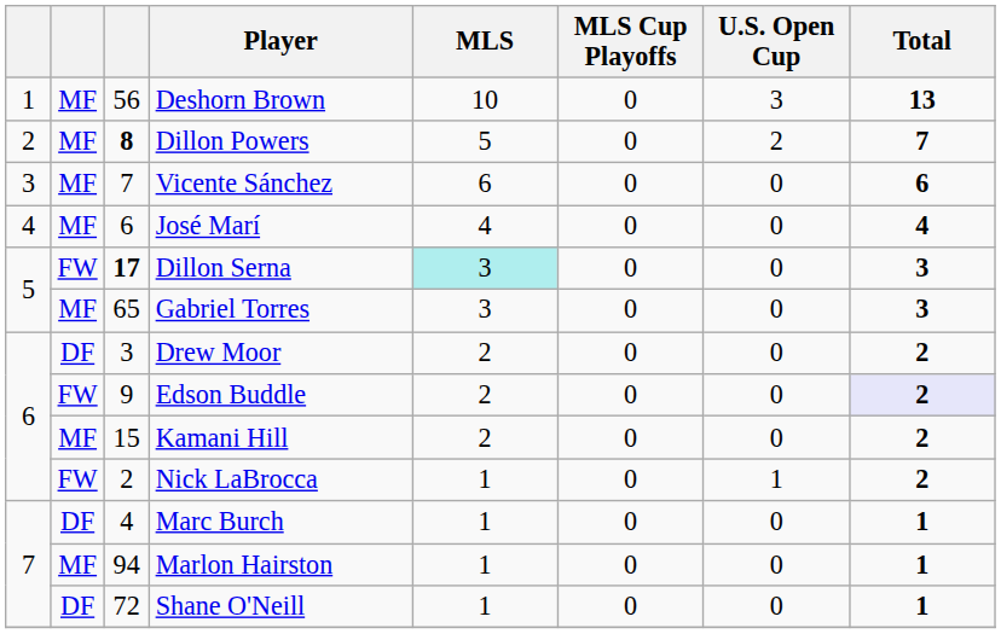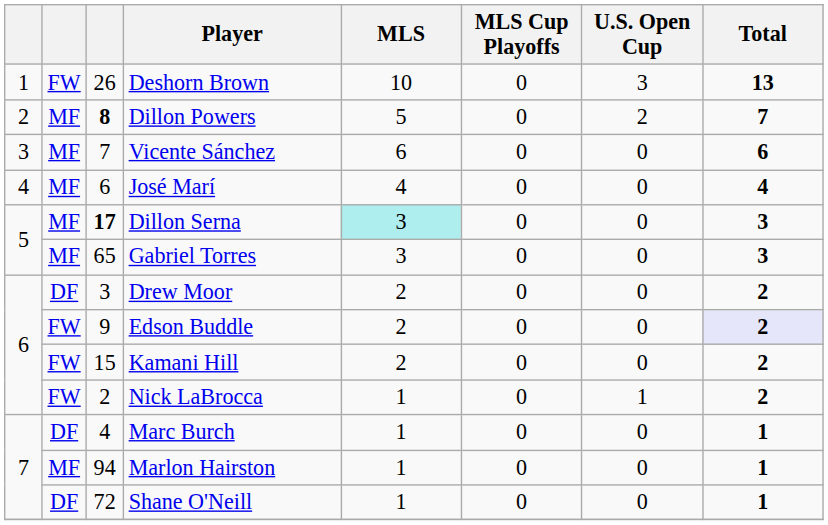Deshorn Brown | column 2: MF -> FW
Deshorn Brown | column 3: 56 -> 26
Dillon Serna | column 2: FW -> MF
Kamani Hill | column 2: MF -> FW
